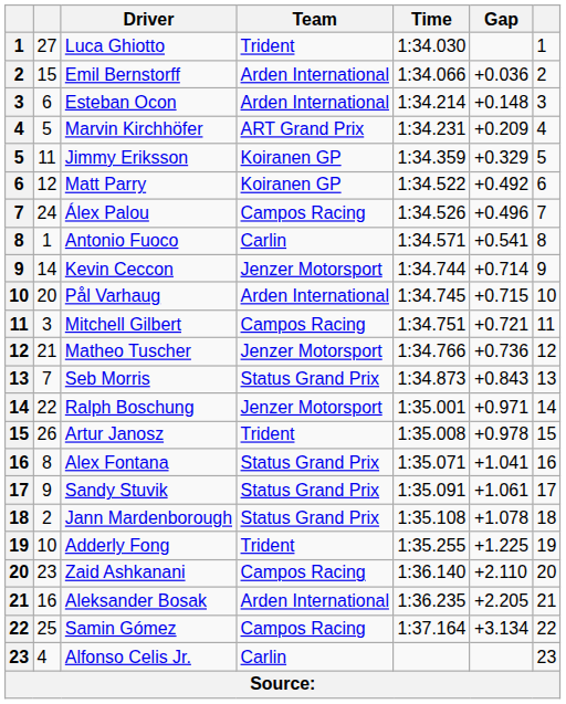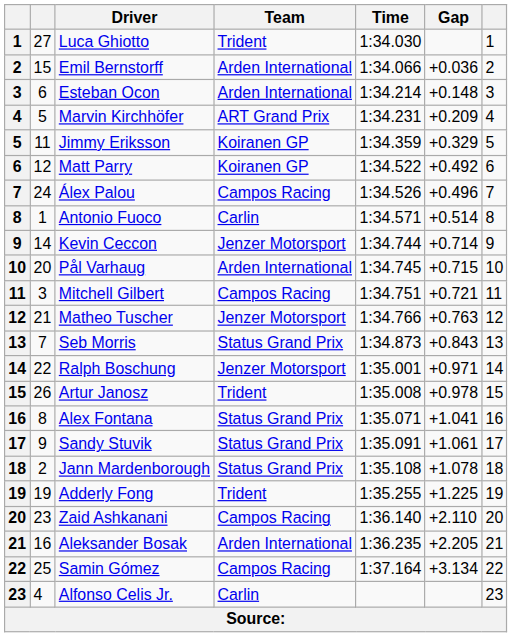Antonio Fuoco | Gap: +0.541 -> +0.514
Matheo Tuscher | Gap: +0.736 -> +0.763
Adderly Fong | column 2: 10 -> 19
